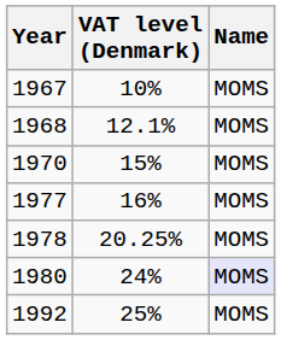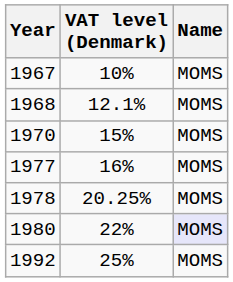1980 | VAT level (Denmark): 24% -> 22%
